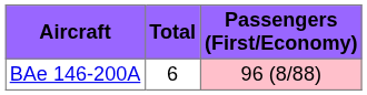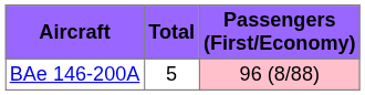BAe 146-200A | Total: 6 -> 5
